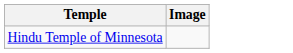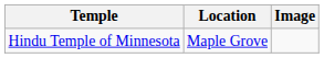+ column: Location | Maple Grove
